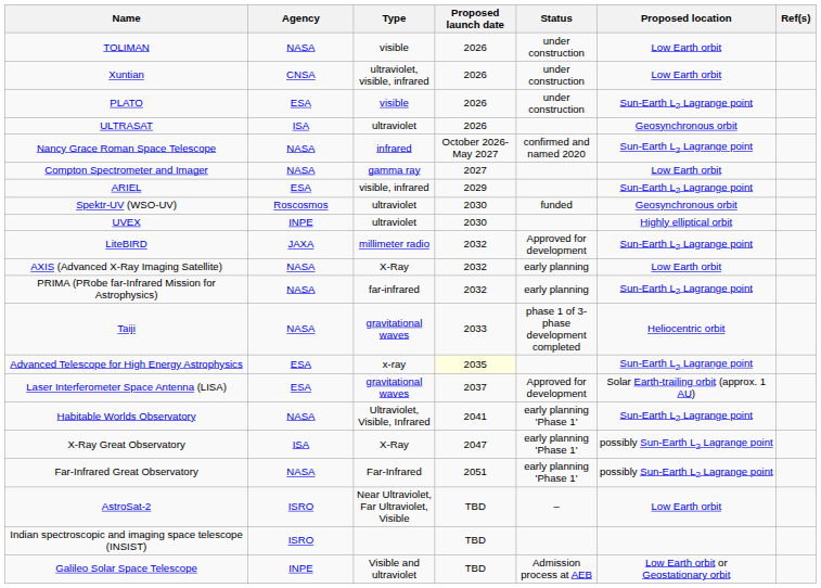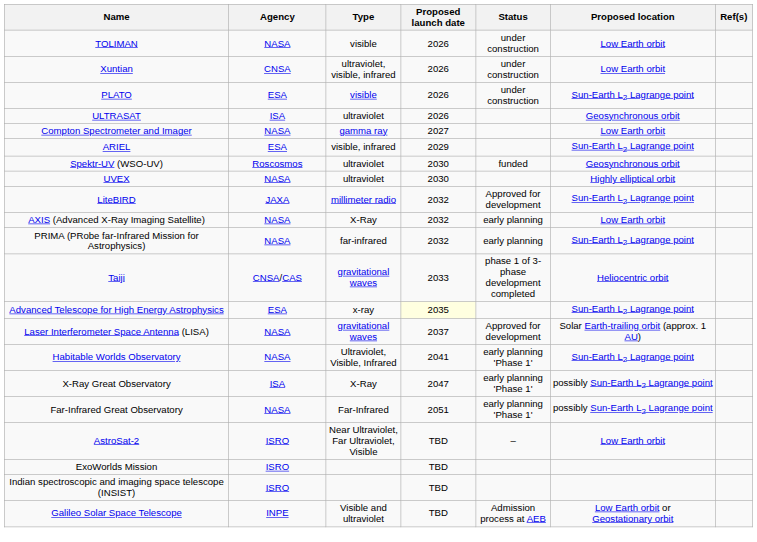- row: Nancy Grace Roman Space Telescope | NASA | infrared | October 2026-May 2027 | confirmed and named 2020 | Sun-Earth L2 Lagrange point
UVEX | Agency: INPE -> NASA
Taiji | Agency: NASA -> CNSA/CAS
Laser Interferometer Space Antenna (LISA) | Agency: ESA -> NASA
+ row: ExoWorlds Mission | ISRO | TBD
